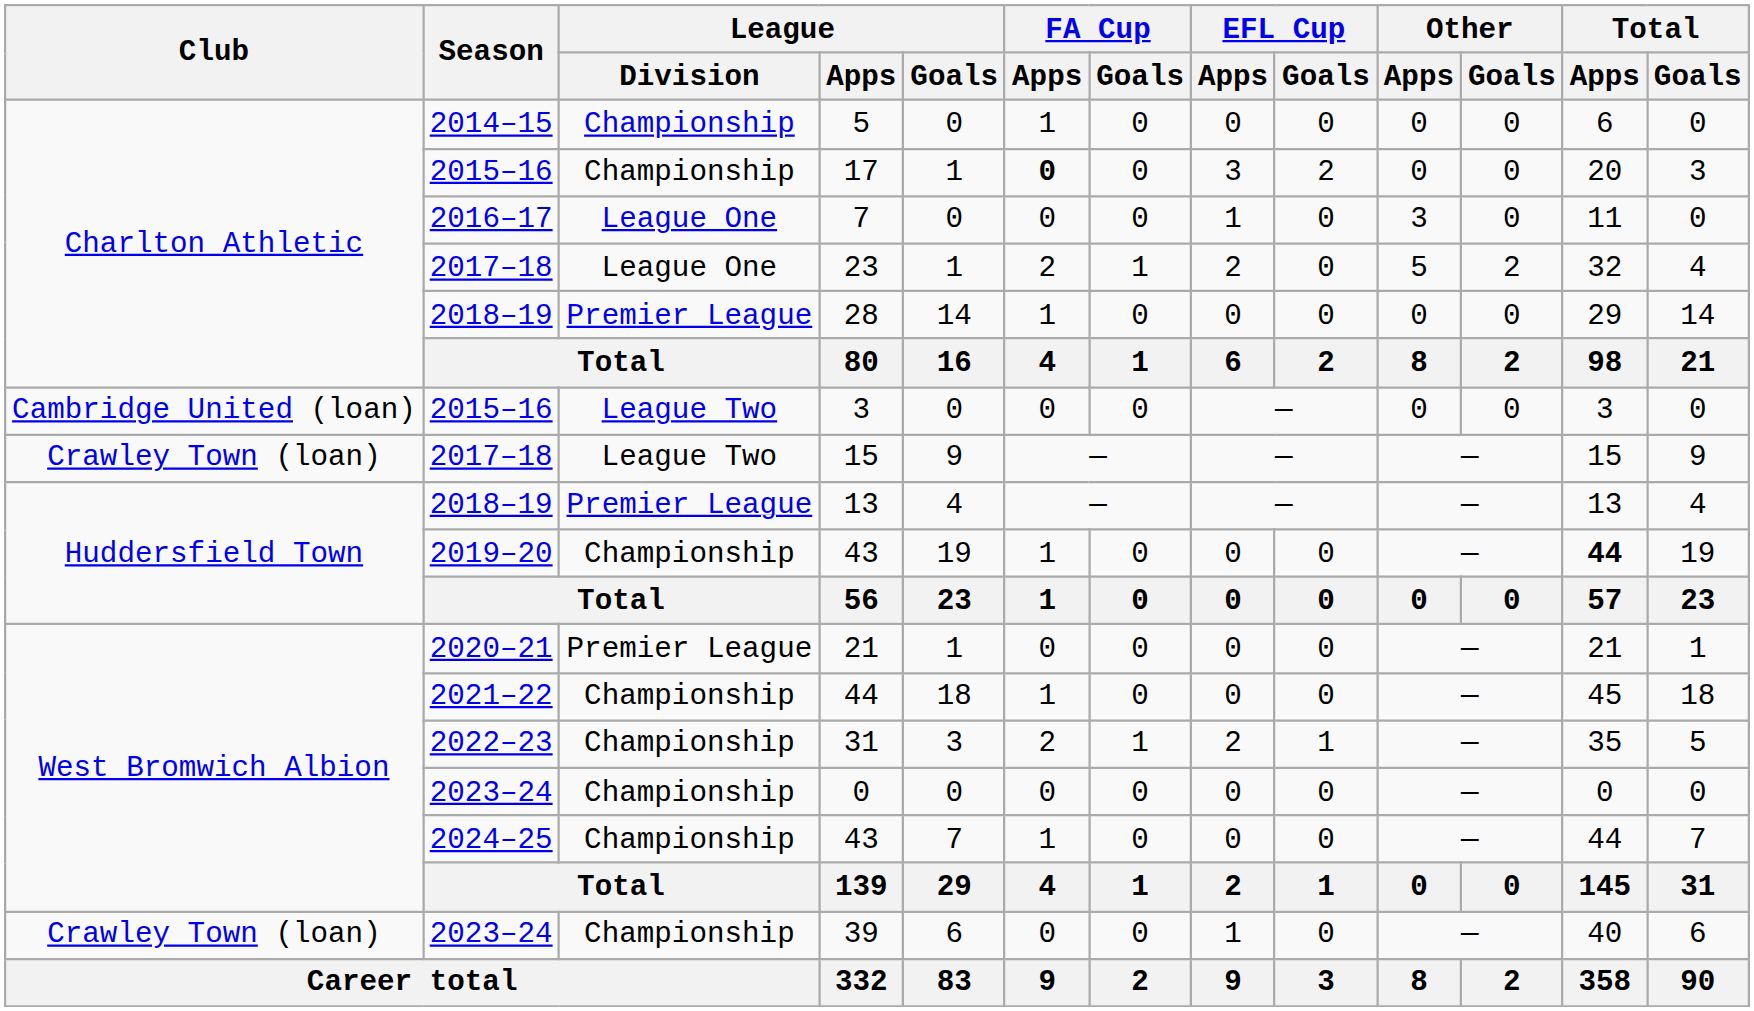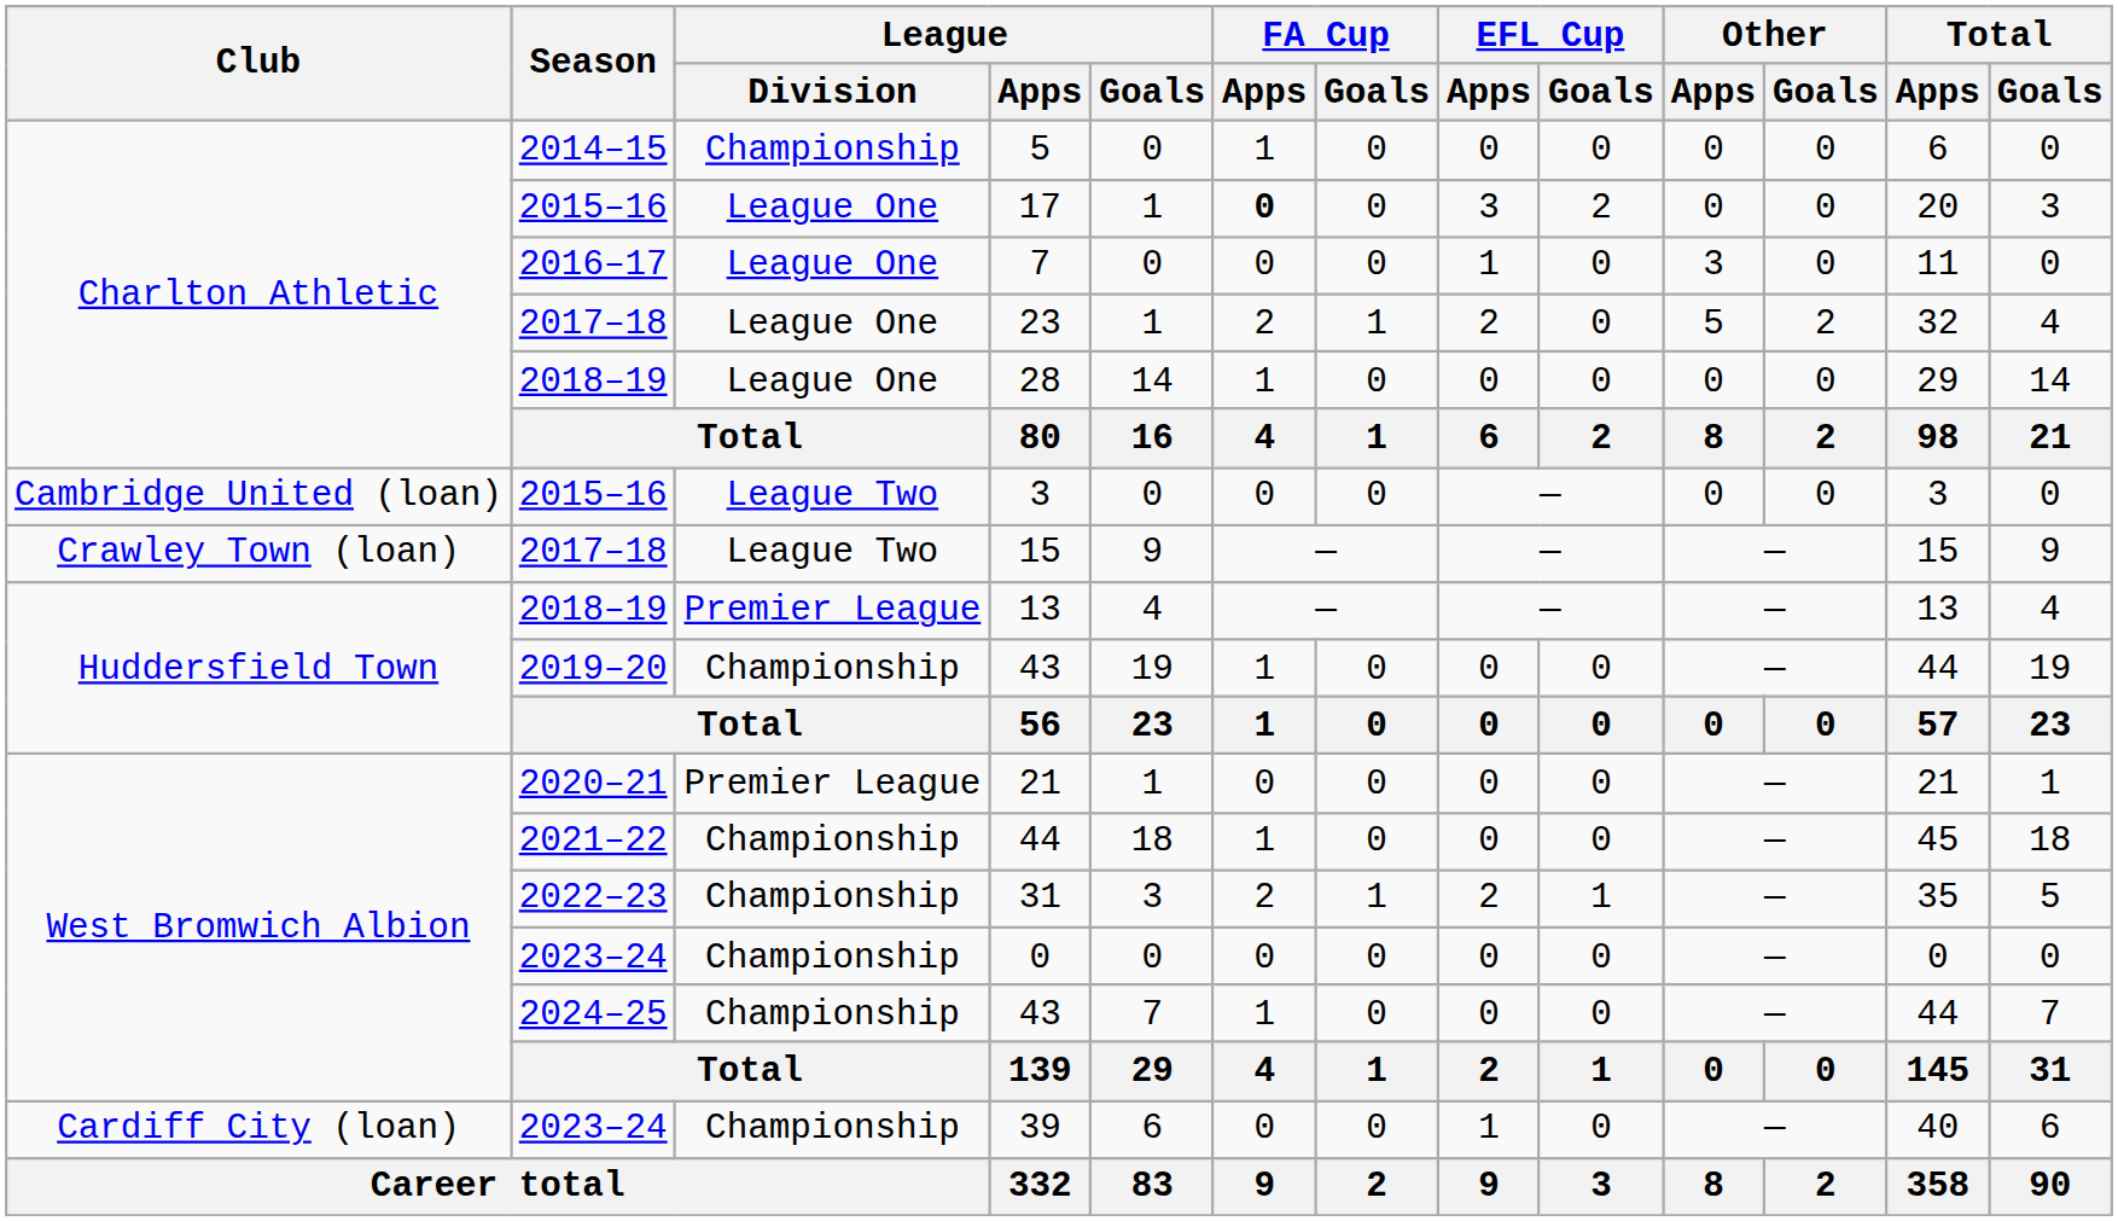17 | League / Division: Championship -> League One
28 | League / Division: Premier League -> League One
2019–20 / 43 | Total / Apps: bold -> normal
39 | Club: Crawley Town (loan) -> Cardiff City (loan)
